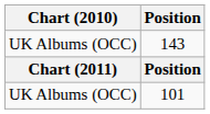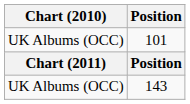rows swapped: 101 <-> 143
